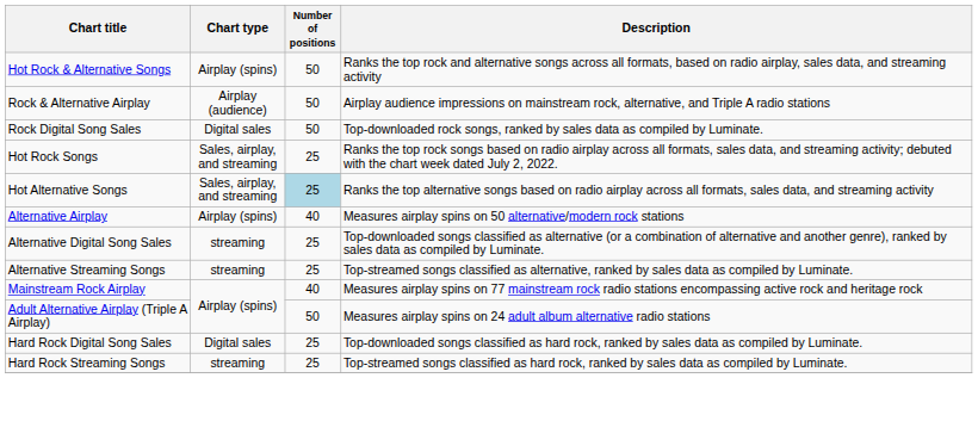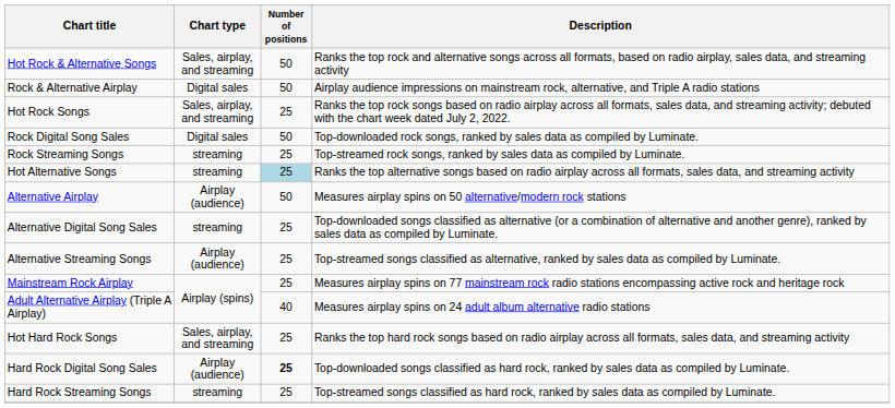Hot Rock & Alternative Songs | Chart type: Airplay (spins) -> Sales, airplay, and streaming
Rock & Alternative Airplay | Chart type: Airplay (audience) -> Digital sales
rows swapped: Hot Rock Songs <-> Rock Digital Song Sales
+ row: Rock Streaming Songs | streaming | 25 | Top-streamed rock songs, ranked by sales data as compiled by Luminate.
Hot Alternative Songs | Chart type: Sales, airplay, and streaming -> streaming
Alternative Airplay | Chart type: Airplay (spins) -> Airplay (audience)
Alternative Airplay | Number of positions: 40 -> 50
Alternative Streaming Songs | Chart type: streaming -> Airplay (audience)
Mainstream Rock Airplay | Number of positions: 40 -> 25
Adult Alternative Airplay (Triple A Airplay) | Number of positions: 50 -> 40
+ row: Hot Hard Rock Songs | Sales, airplay, and streaming | 25 | Ranks the top hard rock songs based on radio airplay across all formats, sales data, and streaming activity
Hard Rock Digital Song Sales | Chart type: Digital sales -> Airplay (audience)
Hard Rock Digital Song Sales | Number of positions: normal -> bold
